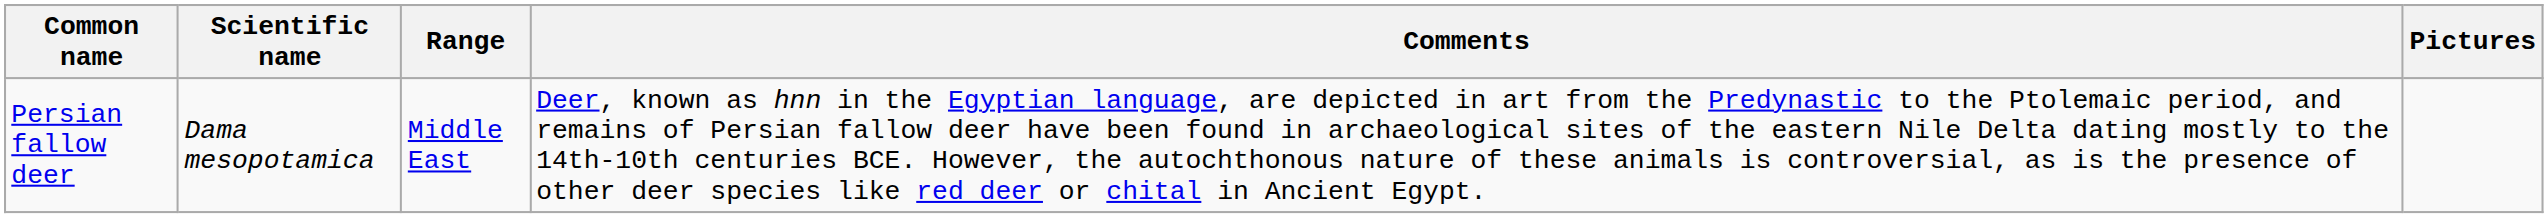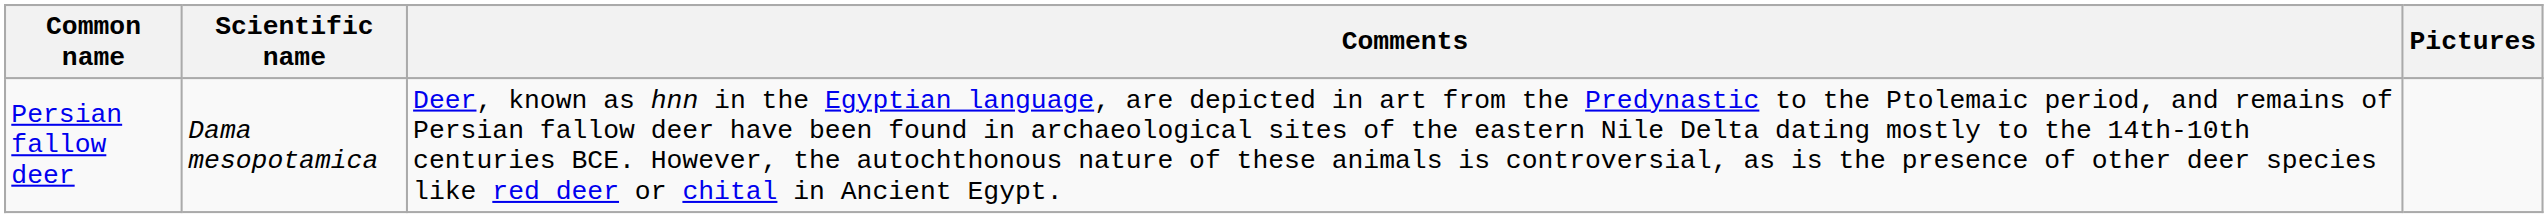- column: Range | Middle East
